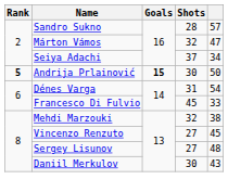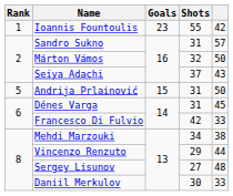+ row: 1 | Ioannis Fountoulis | 23 | 55 | 42
Sandro Sukno | Shots: 28 -> 31
Márton Vámos | column 5: 47 -> 50
Seiya Adachi | column 5: 34 -> 43
Andrija Prlainović | Rank: bold -> normal
Andrija Prlainović | Goals: bold -> normal
Andrija Prlainović | Shots: 30 -> 31
Dénes Varga | column 5: 54 -> 45
Francesco Di Fulvio | Shots: 45 -> 42
Mehdi Marzouki | Shots: 32 -> 34
Vincenzo Renzuto | Shots: 27 -> 29
Vincenzo Renzuto | column 5: 45 -> 44
Daniil Merkulov | column 5: 43 -> 33
